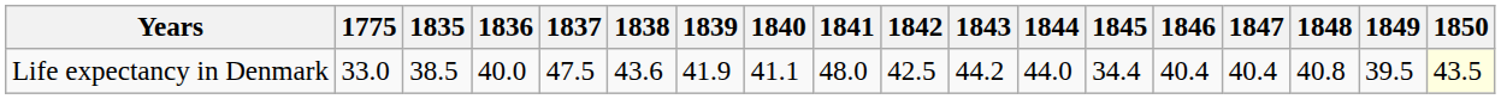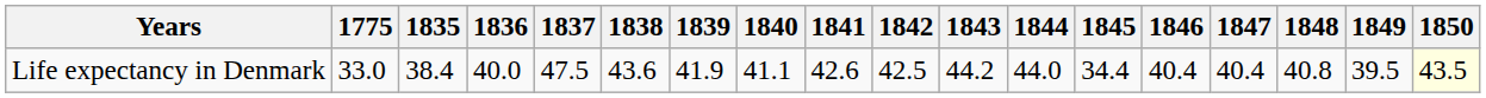Life expectancy in Denmark | 1835: 38.5 -> 38.4
Life expectancy in Denmark | 1841: 48.0 -> 42.6
